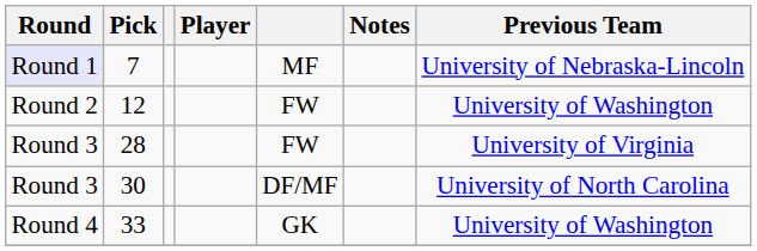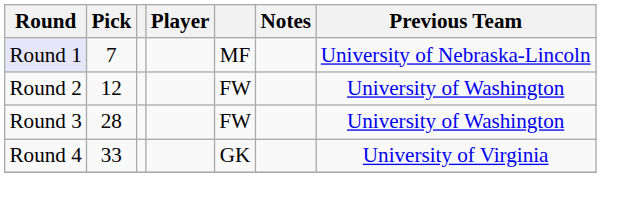28 | Previous Team: University of Virginia -> University of Washington
- row: Round 3 | 30 | DF/MF | University of North Carolina
33 | Previous Team: University of Washington -> University of Virginia
